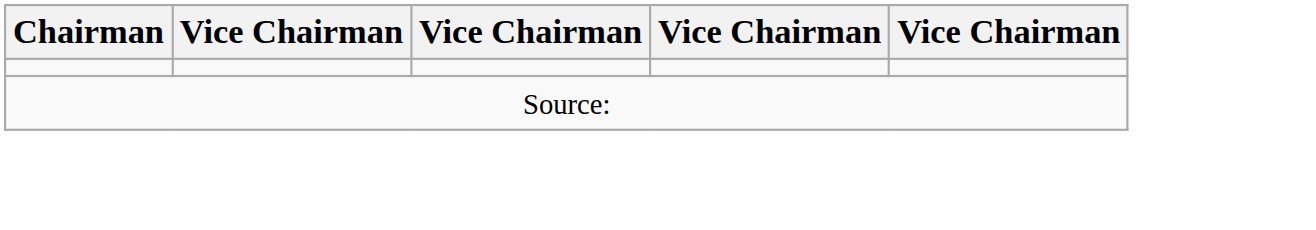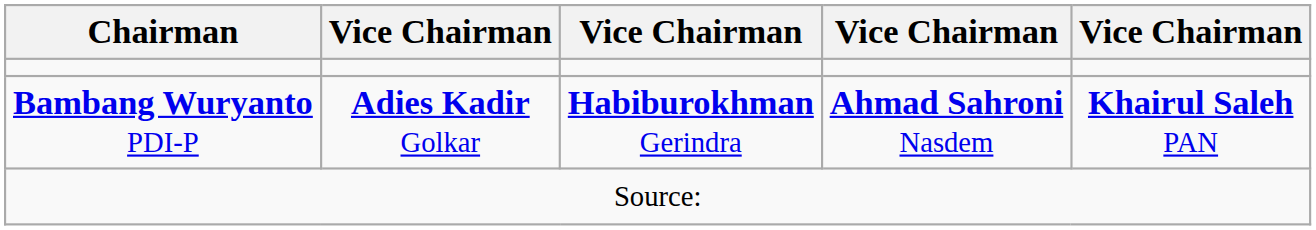+ row: Bambang Wuryanto PDI-P | Adies Kadir Golkar | Habiburokhman Gerindra | Ahmad Sahroni Nasdem | Khairul Saleh PAN
